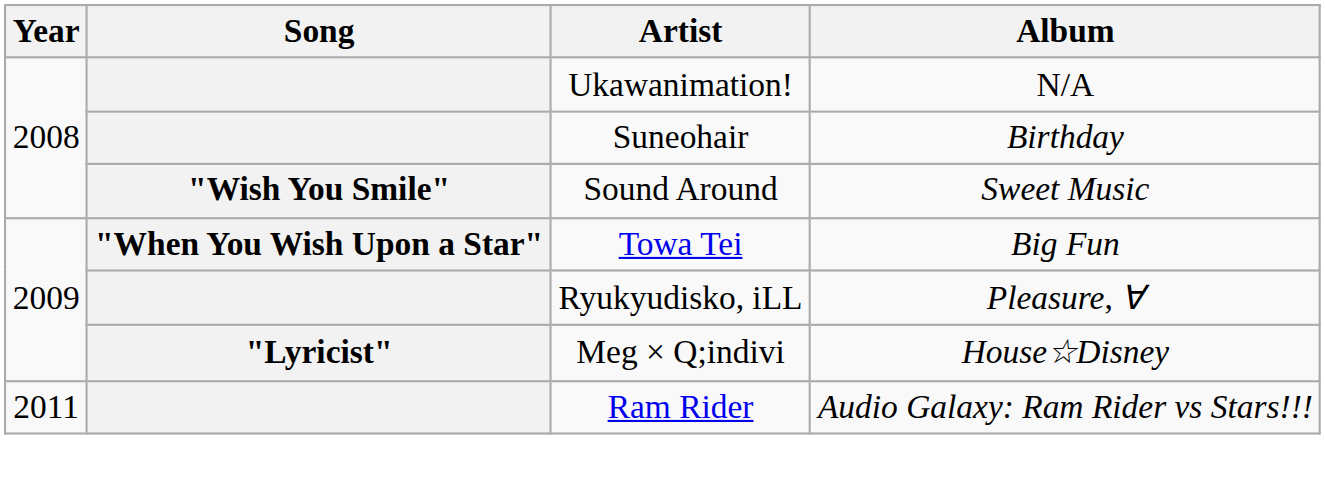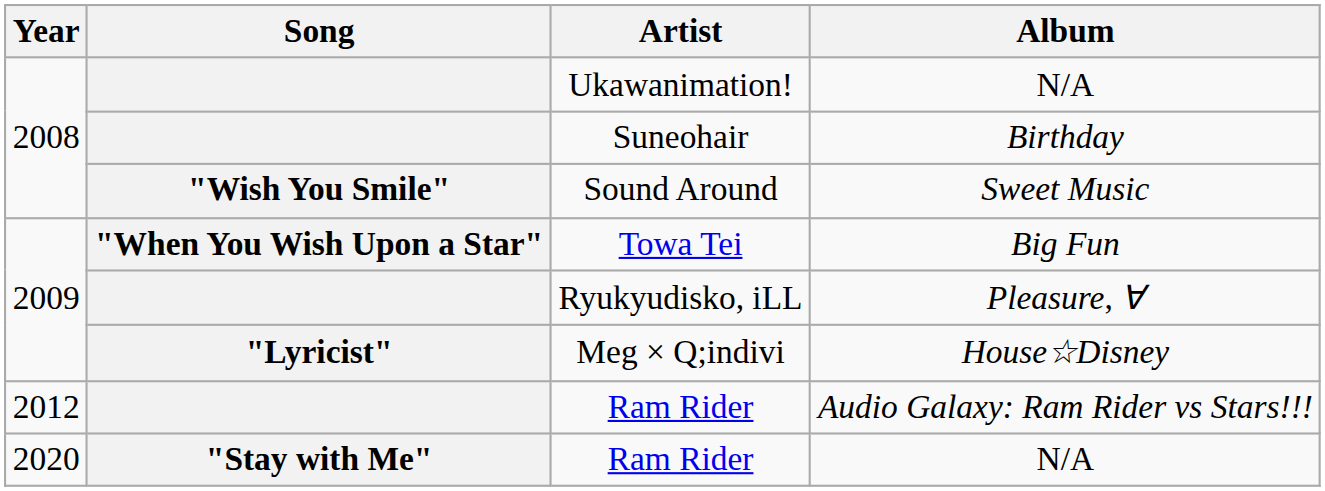Ram Rider / Audio Galaxy: Ram Rider vs Stars!!! | Year: 2011 -> 2012
+ row: 2020 | "Stay with Me" | Ram Rider | N/A
